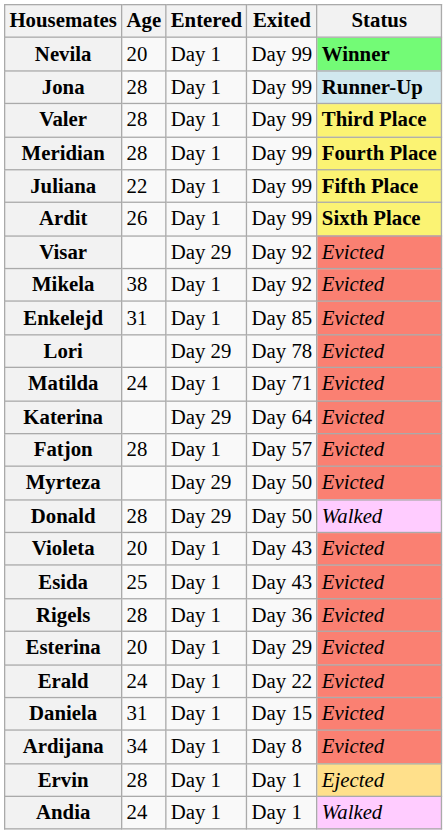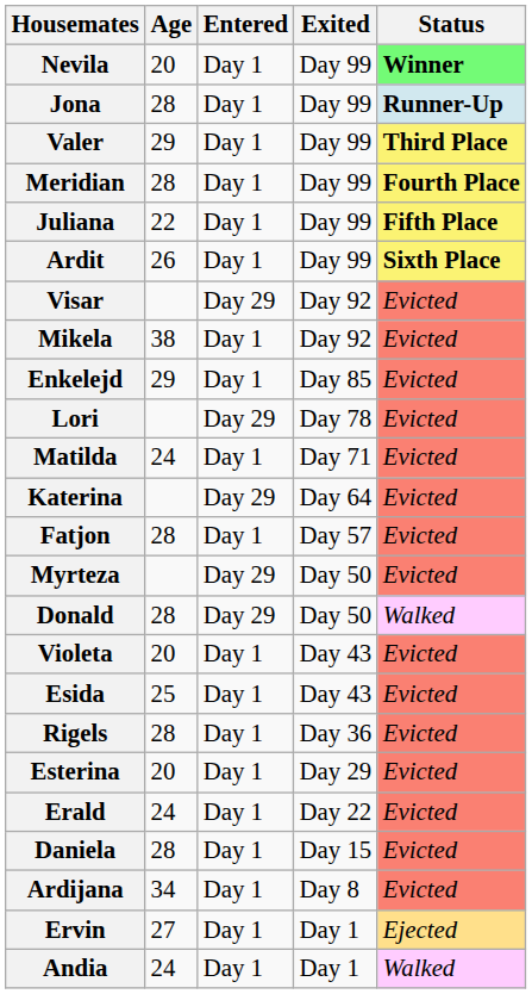Valer | Age: 28 -> 29
Enkelejd | Age: 31 -> 29
Daniela | Age: 31 -> 28
Ervin | Age: 28 -> 27
